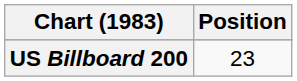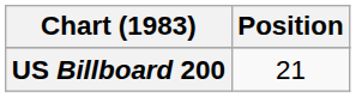US Billboard 200 | Position: 23 -> 21
